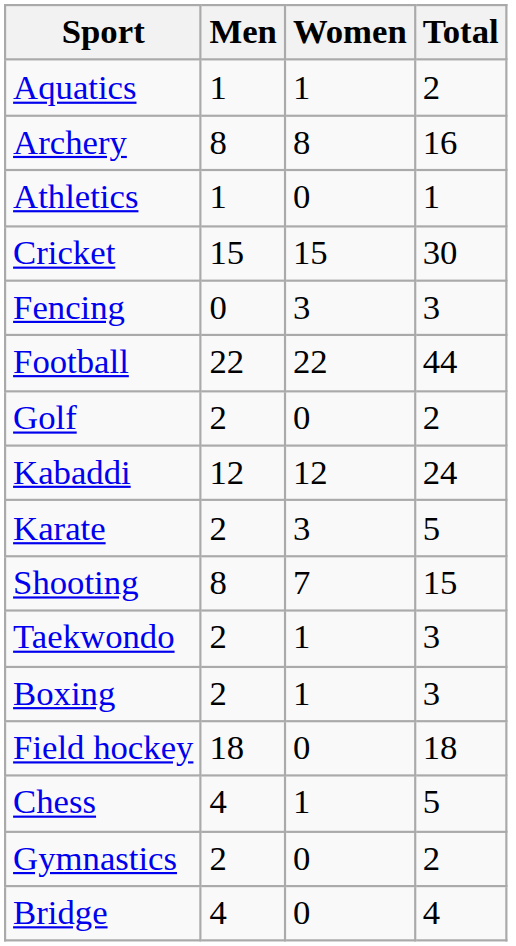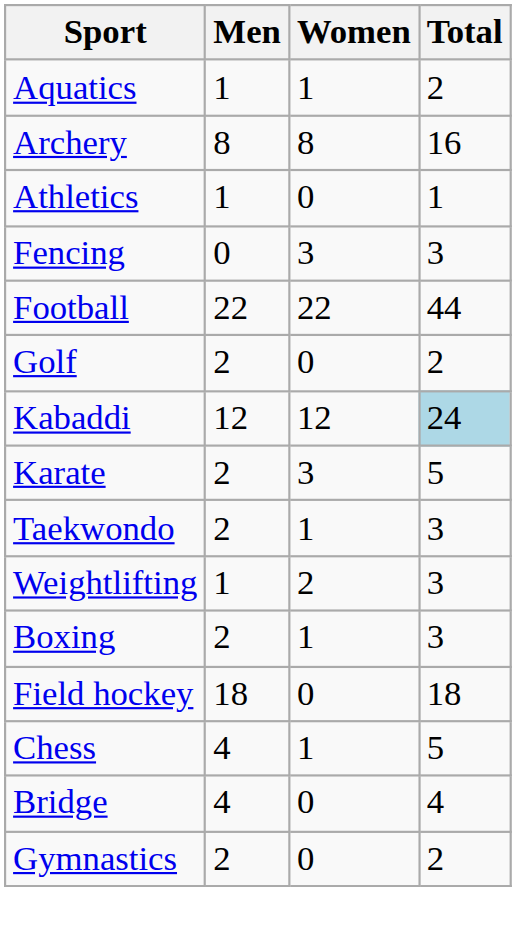- row: Cricket | 15 | 15 | 30
Kabaddi | Total: no background -> lightblue background
- row: Shooting | 8 | 7 | 15
+ row: Weightlifting | 1 | 2 | 3
rows swapped: Gymnastics <-> Bridge
